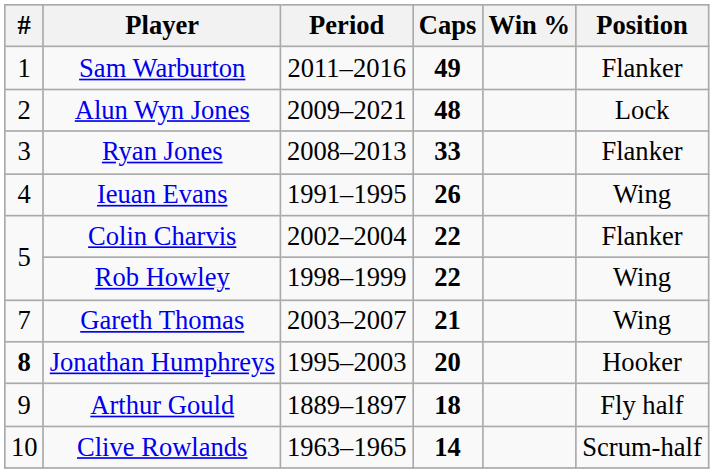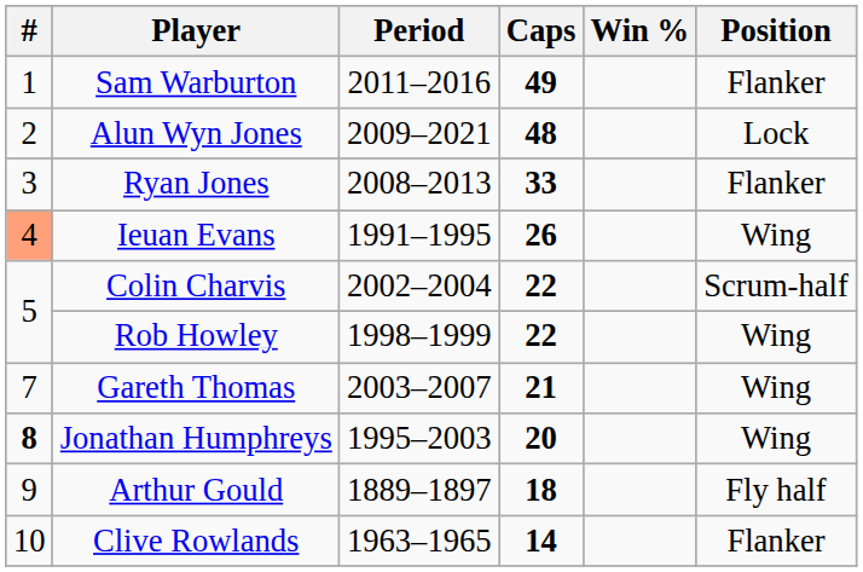Ieuan Evans | #: no background -> lightsalmon background
Colin Charvis | Position: Flanker -> Scrum-half
Jonathan Humphreys | Position: Hooker -> Wing
Clive Rowlands | Position: Scrum-half -> Flanker
